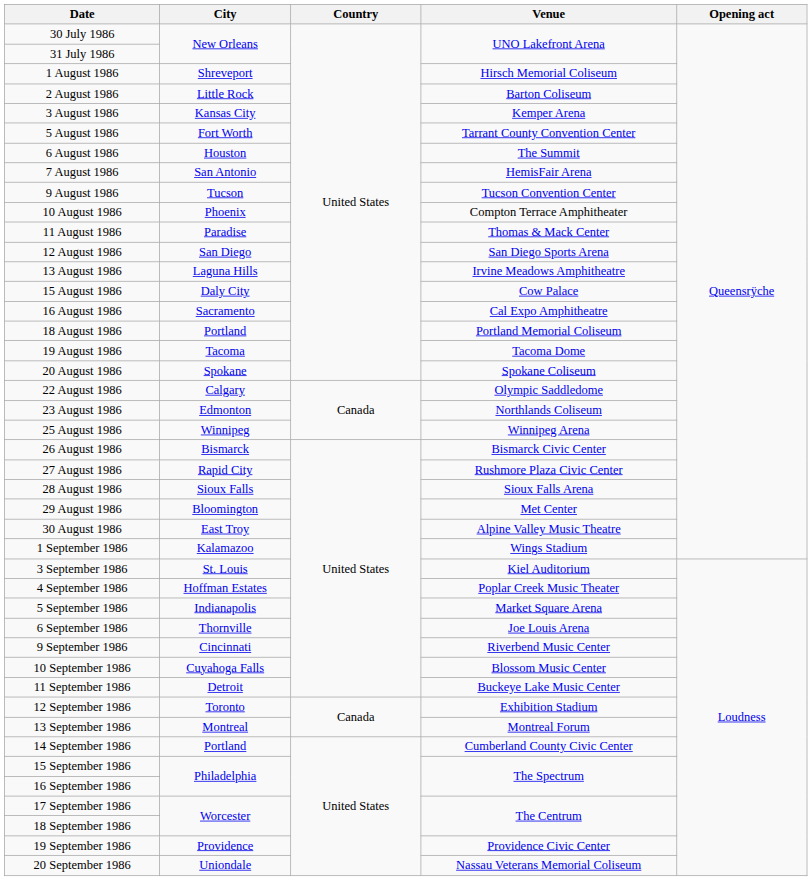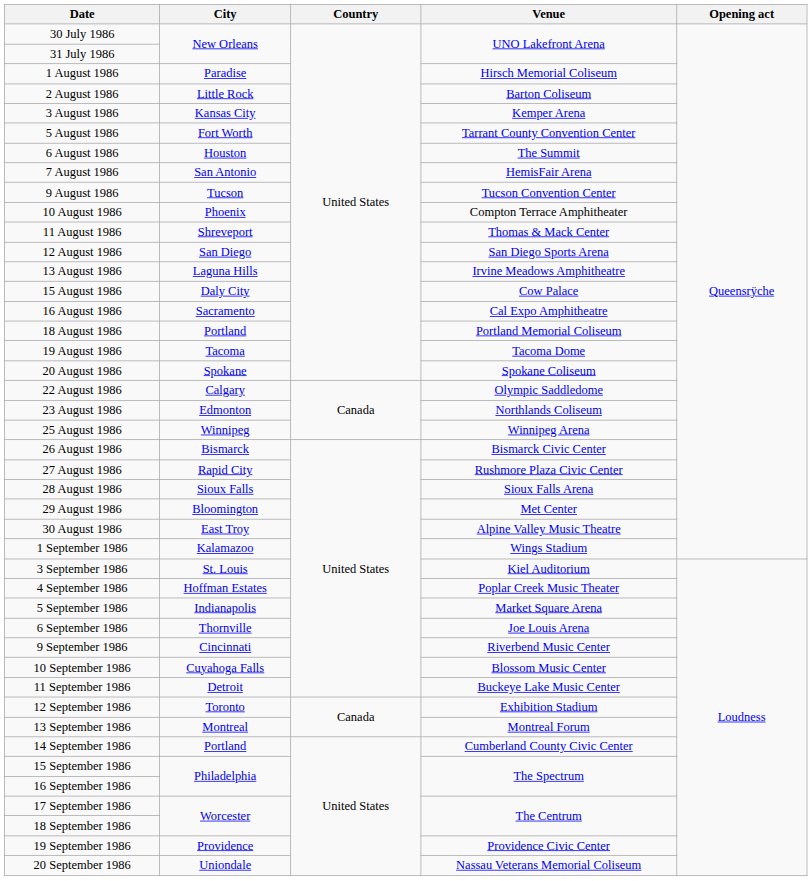1 August 1986 | City: Shreveport -> Paradise
11 August 1986 | City: Paradise -> Shreveport
